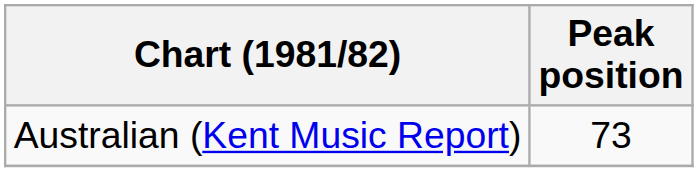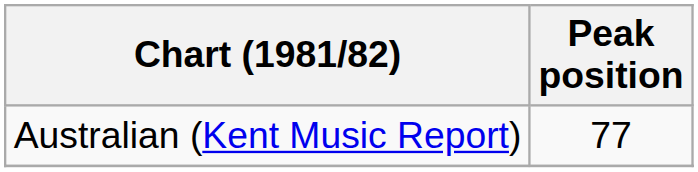Australian (Kent Music Report) | Peak position: 73 -> 77
